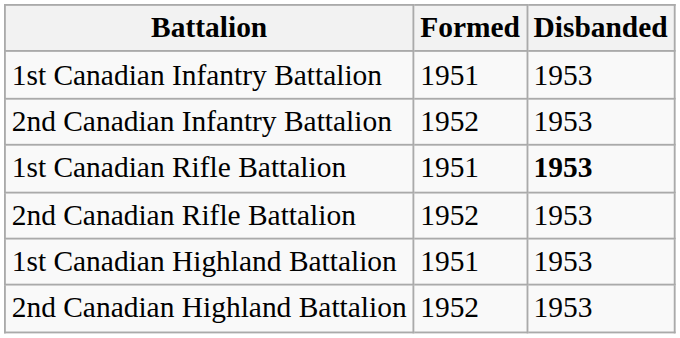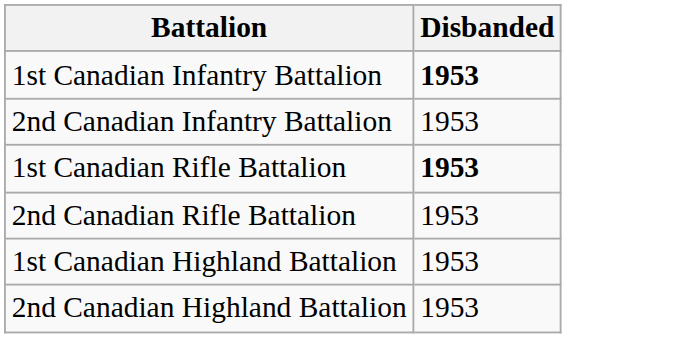- column: Formed | 1951 | 1952 | 1951 | 1952 | 1951 | 1952
1st Canadian Infantry Battalion | Disbanded: normal -> bold
